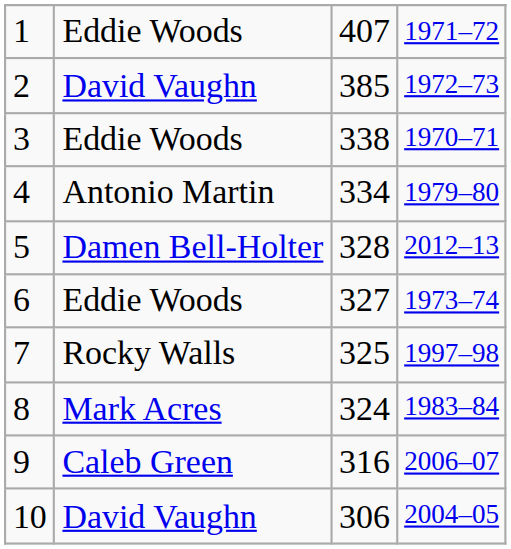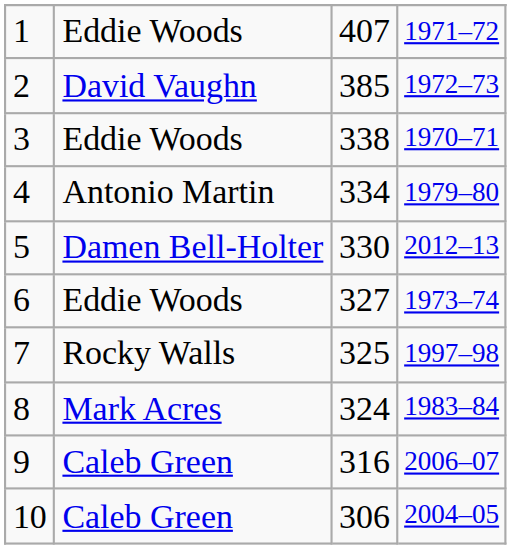5 | column 3: 328 -> 330
10 | column 2: David Vaughn -> Caleb Green
